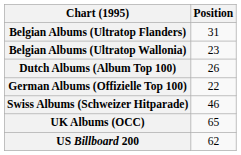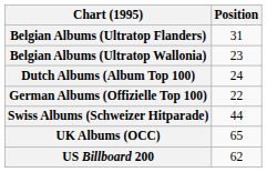Dutch Albums (Album Top 100) | Position: 26 -> 24
Swiss Albums (Schweizer Hitparade) | Position: 46 -> 44
